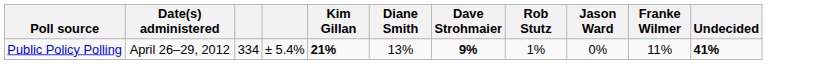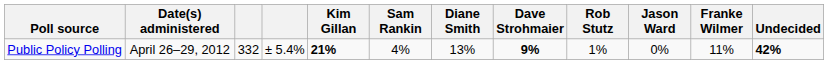+ column: Sam Rankin | 4%
Public Policy Polling | column 3: 334 -> 332
Public Policy Polling | Undecided: 41% -> 42%
